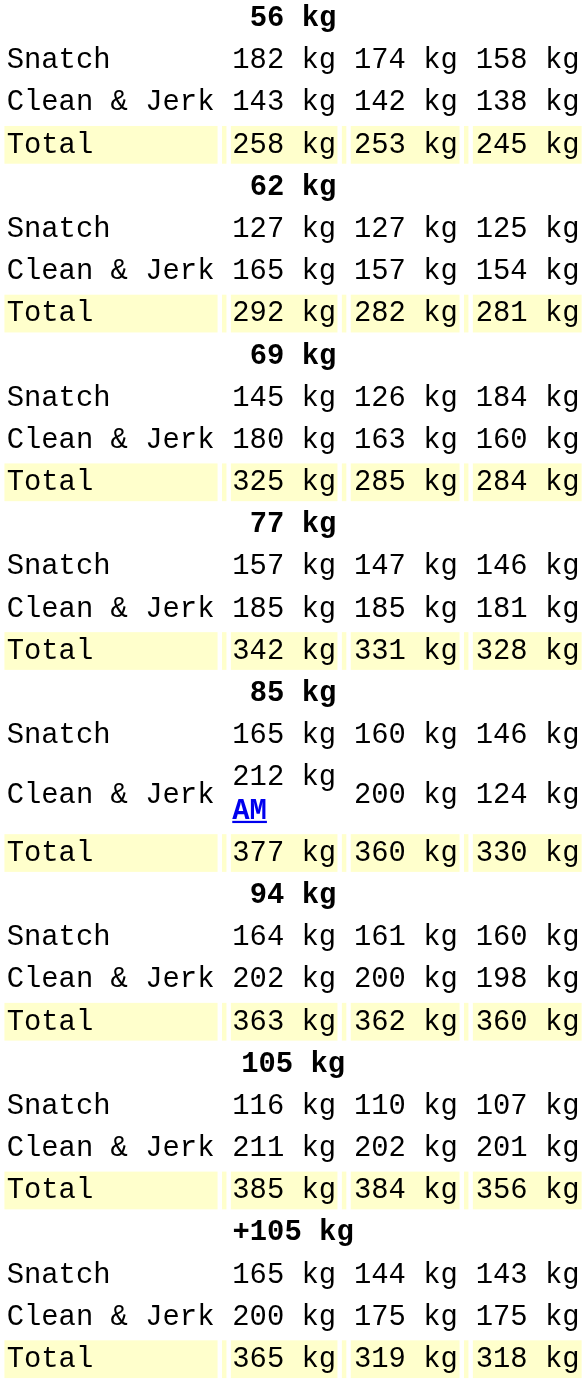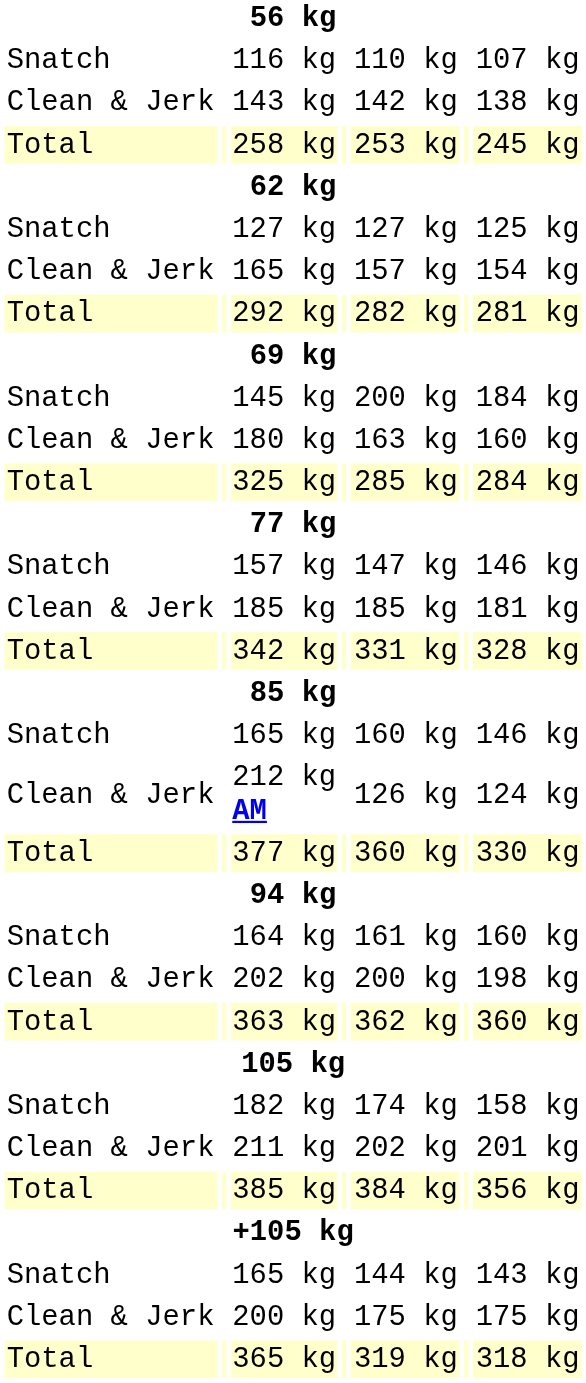rows swapped: 116 kg <-> 182 kg
145 kg | column 5: 126 kg -> 200 kg
212 kg AM | column 5: 200 kg -> 126 kg
